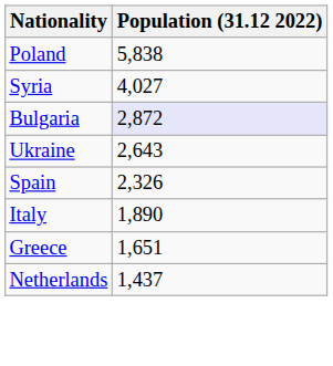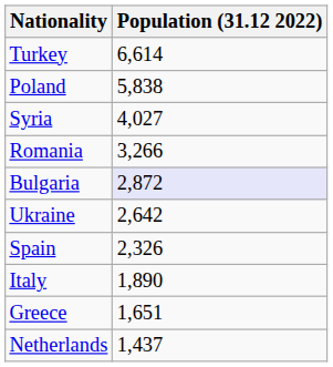+ row: Turkey | 6,614
+ row: Romania | 3,266
Ukraine | Population (31.12 2022): 2,643 -> 2,642
